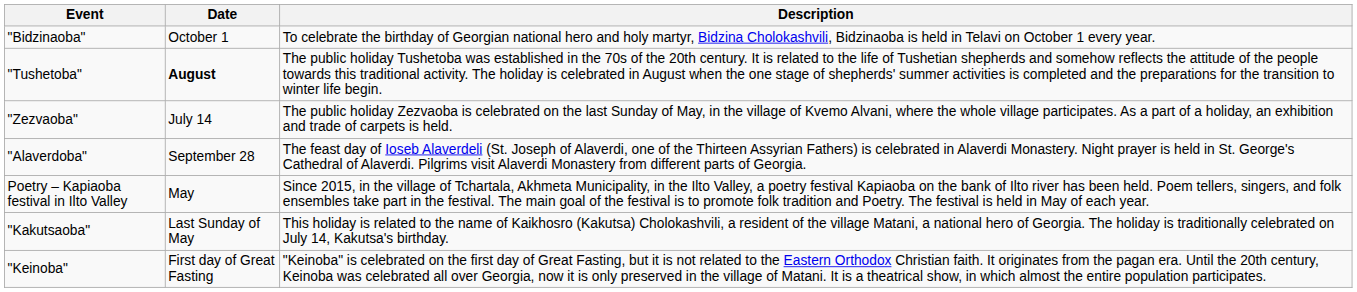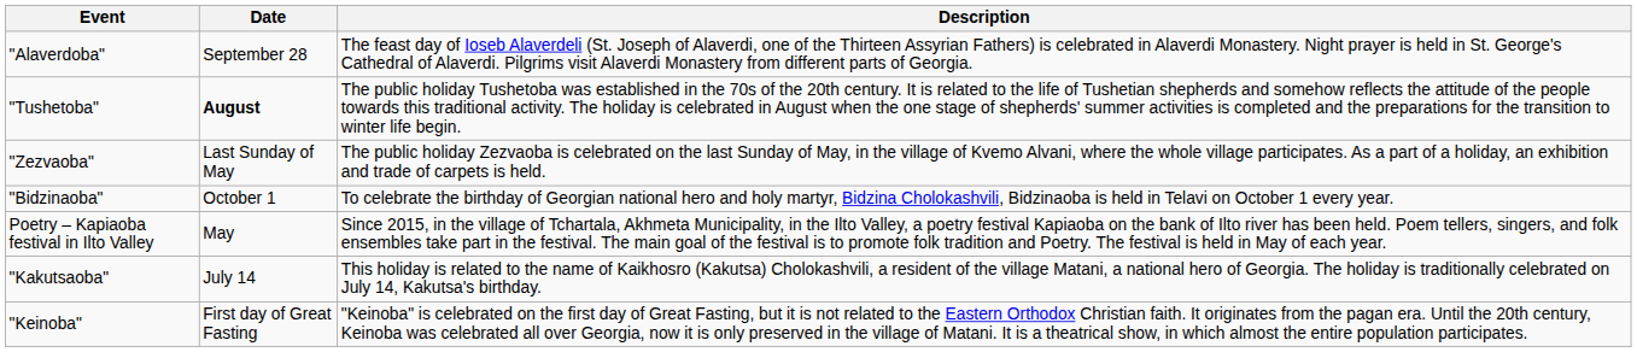rows swapped: "Bidzinaoba" <-> "Alaverdoba"
"Zezvaoba" | Date: July 14 -> Last Sunday of May
"Kakutsaoba" | Date: Last Sunday of May -> July 14
